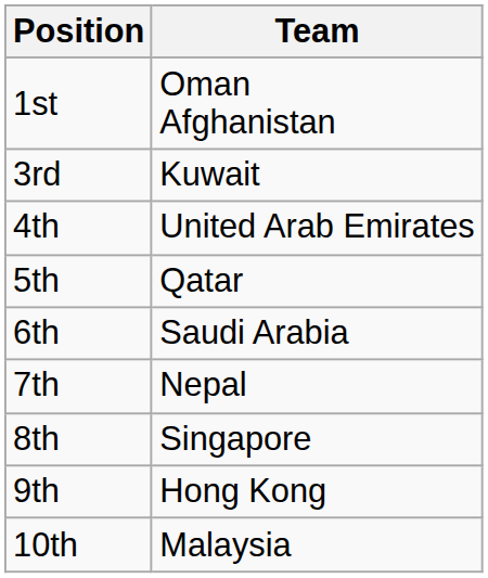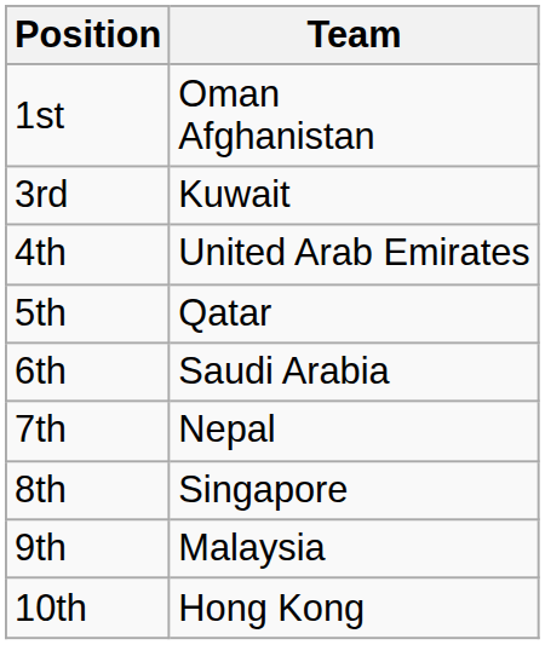9th | Team: Hong Kong -> Malaysia
10th | Team: Malaysia -> Hong Kong
